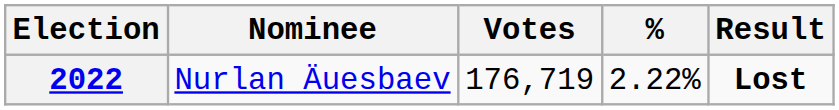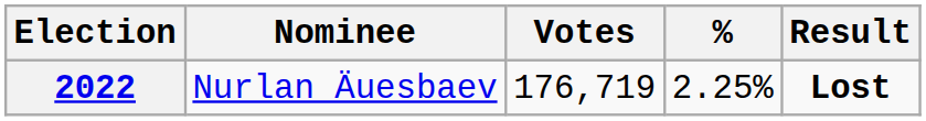2022 | %: 2.22% -> 2.25%
